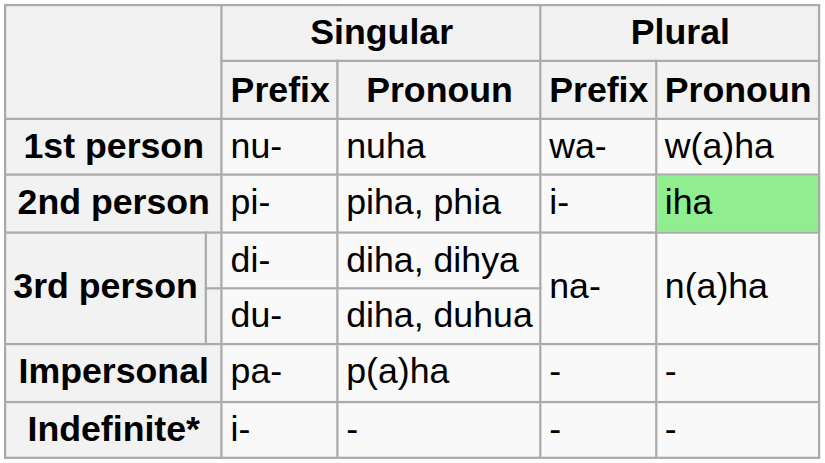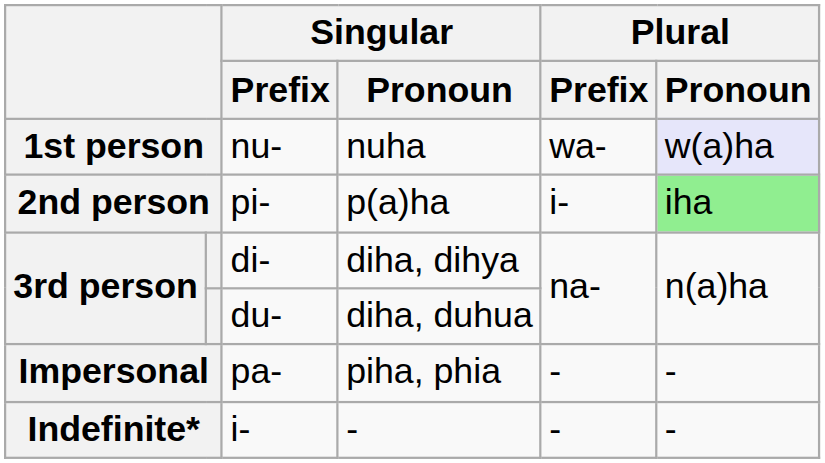nu- | Plural / Pronoun: no background -> lavender background
pi- | Singular / Pronoun: piha, phia -> p(a)ha
pa- | Singular / Pronoun: p(a)ha -> piha, phia
